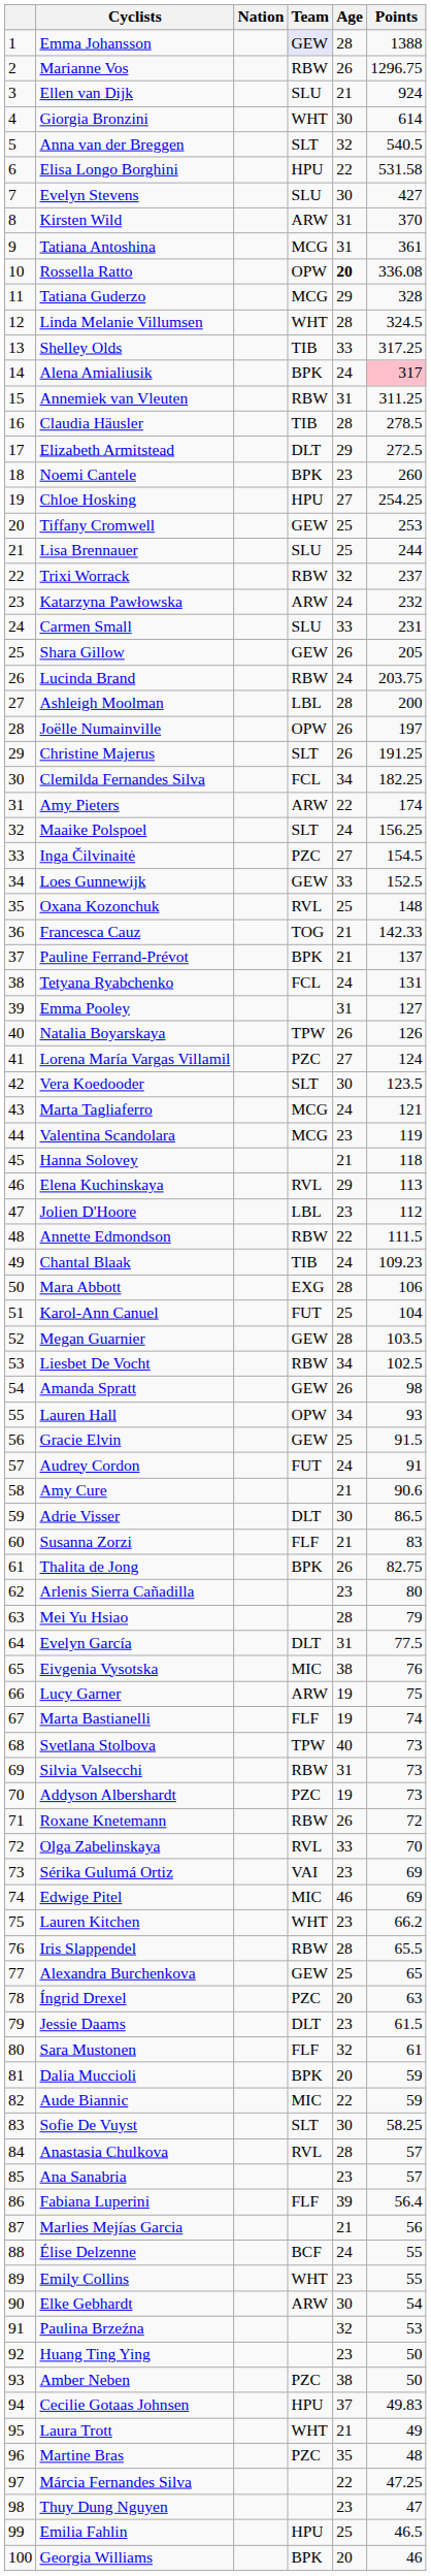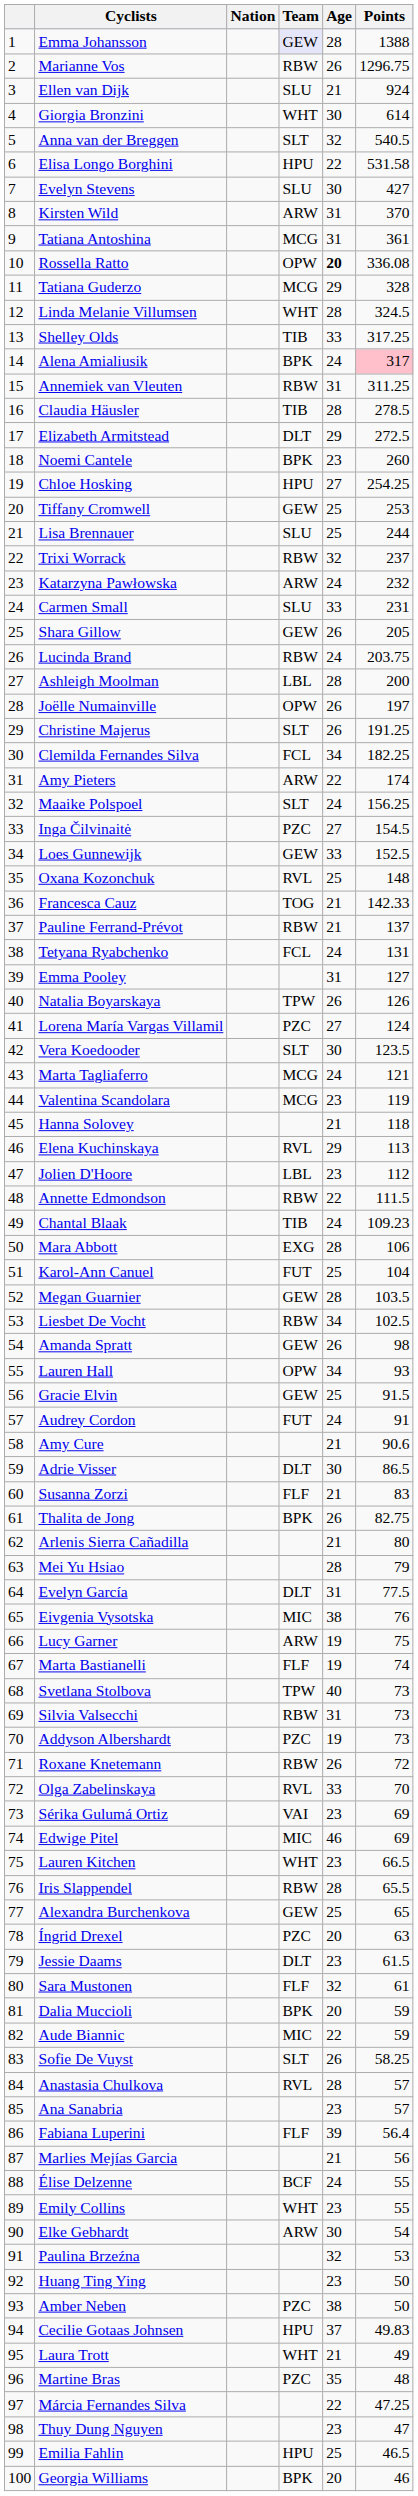Pauline Ferrand-Prévot | Team: BPK -> RBW
Arlenis Sierra Cañadilla | Age: 23 -> 21
Lauren Kitchen | Points: 66.2 -> 66.5
Sofie De Vuyst | Age: 30 -> 26
